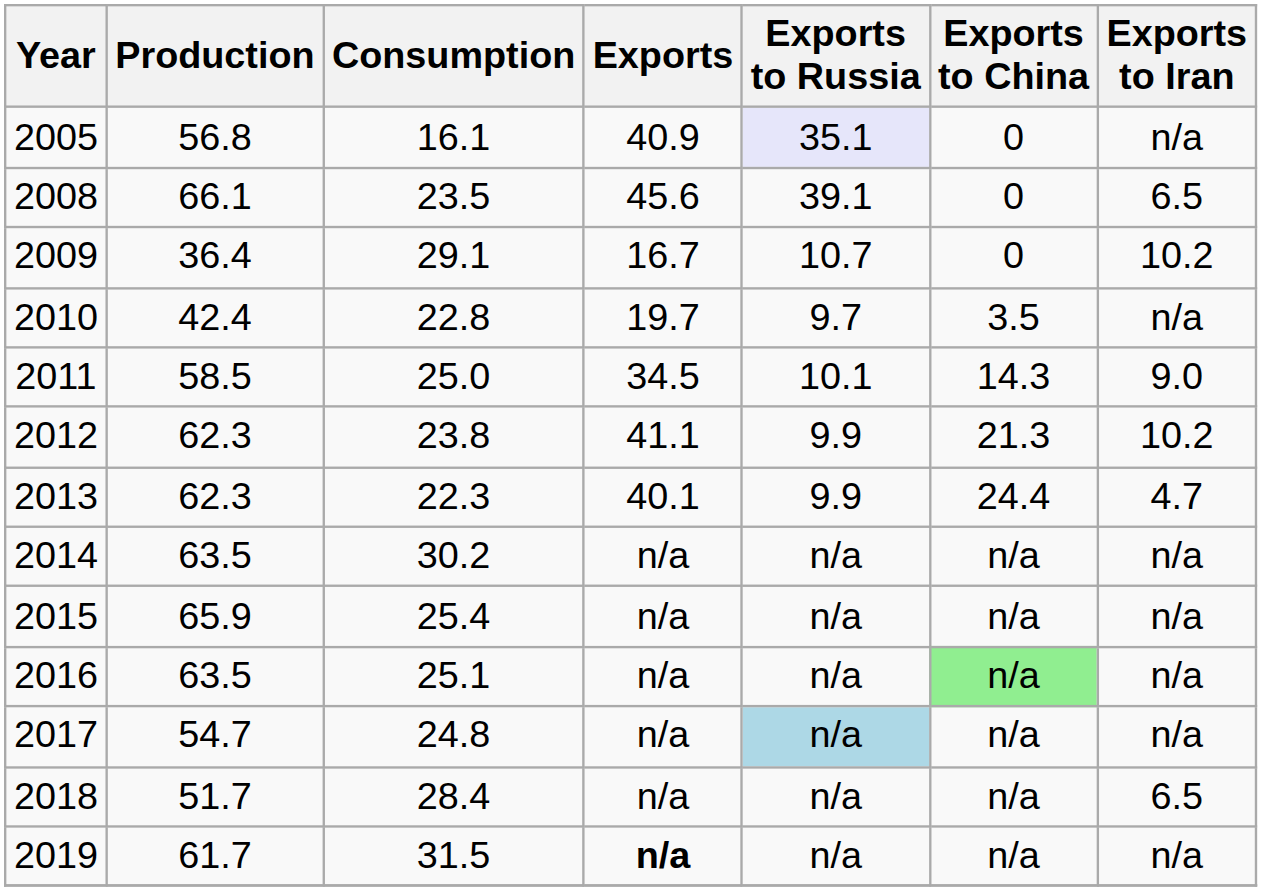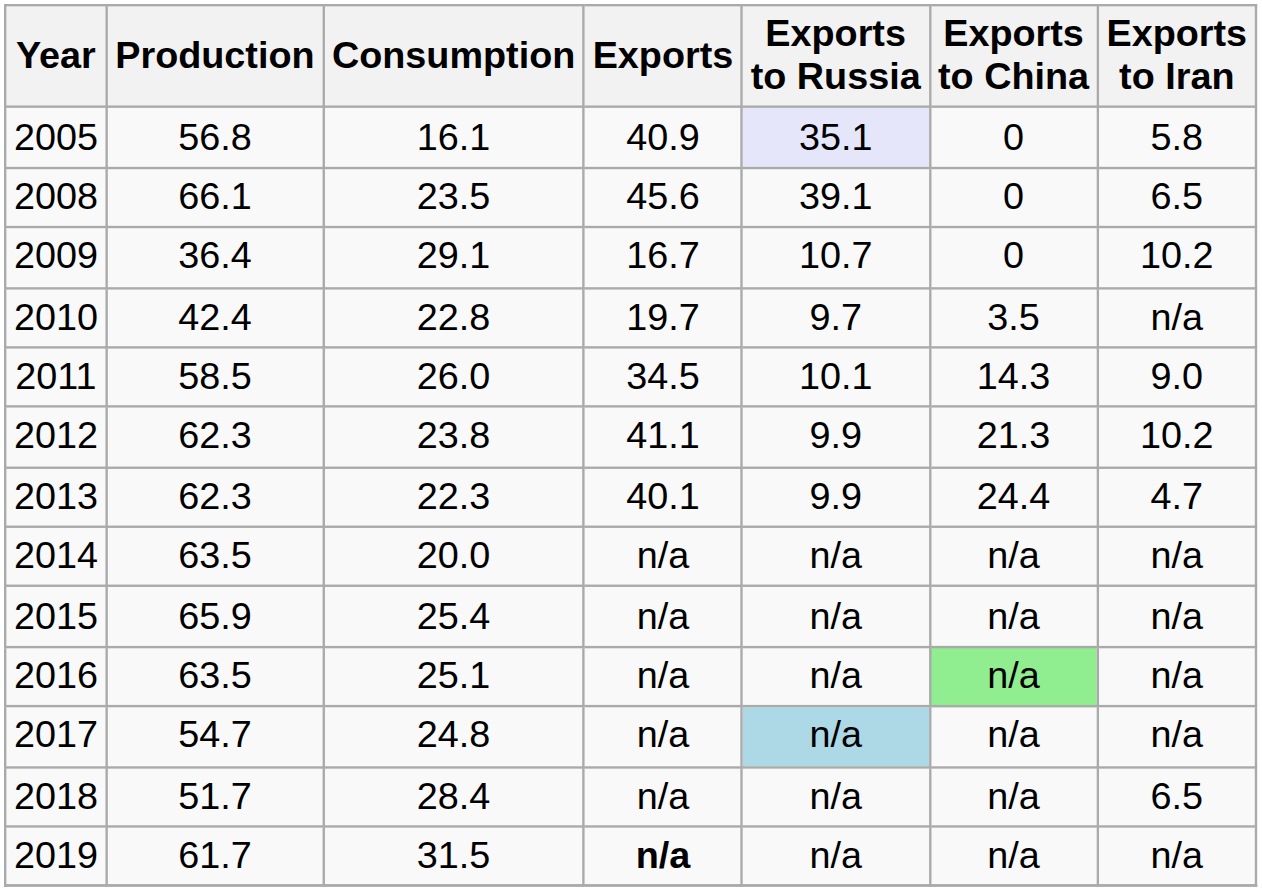2005 | Exports to Iran: n/a -> 5.8
2011 | Consumption: 25.0 -> 26.0
2014 | Consumption: 30.2 -> 20.0
